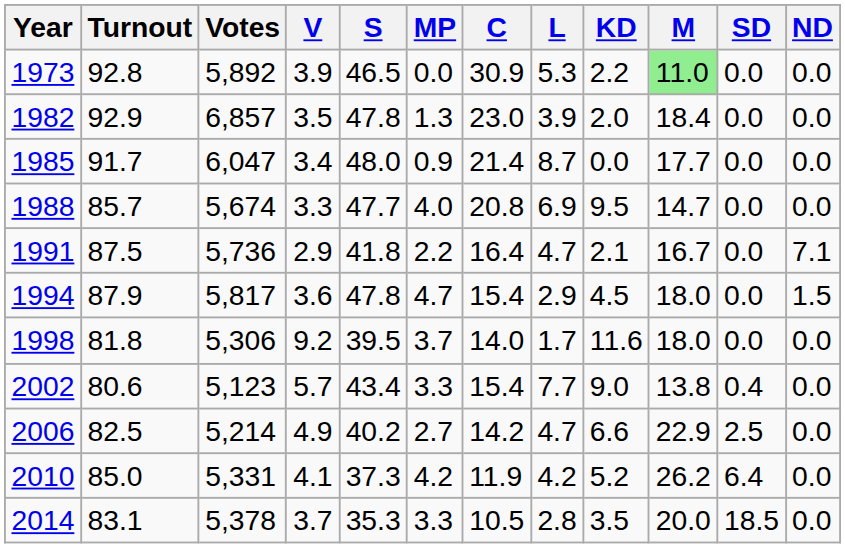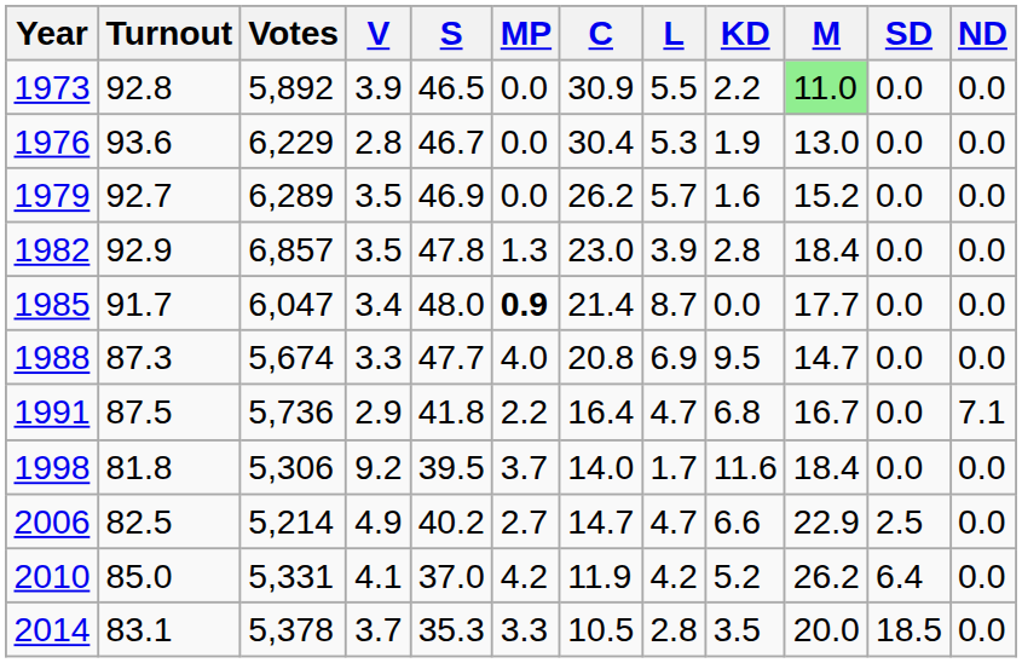1973 | L: 5.3 -> 5.5
+ row: 1976 | 93.6 | 6,229 | 2.8 | 46.7 | 0.0 | 30.4 | 5.3 | 1.9 | 13.0 | 0.0 | 0.0
+ row: 1979 | 92.7 | 6,289 | 3.5 | 46.9 | 0.0 | 26.2 | 5.7 | 1.6 | 15.2 | 0.0 | 0.0
1982 | KD: 2.0 -> 2.8
1985 | MP: normal -> bold
1988 | Turnout: 85.7 -> 87.3
1991 | KD: 2.1 -> 6.8
- row: 1994 | 87.9 | 5,817 | 3.6 | 47.8 | 4.7 | 15.4 | 2.9 | 4.5 | 18.0 | 0.0 | 1.5
1998 | M: 18.0 -> 18.4
- row: 2002 | 80.6 | 5,123 | 5.7 | 43.4 | 3.3 | 15.4 | 7.7 | 9.0 | 13.8 | 0.4 | 0.0
2006 | C: 14.2 -> 14.7
2010 | S: 37.3 -> 37.0
